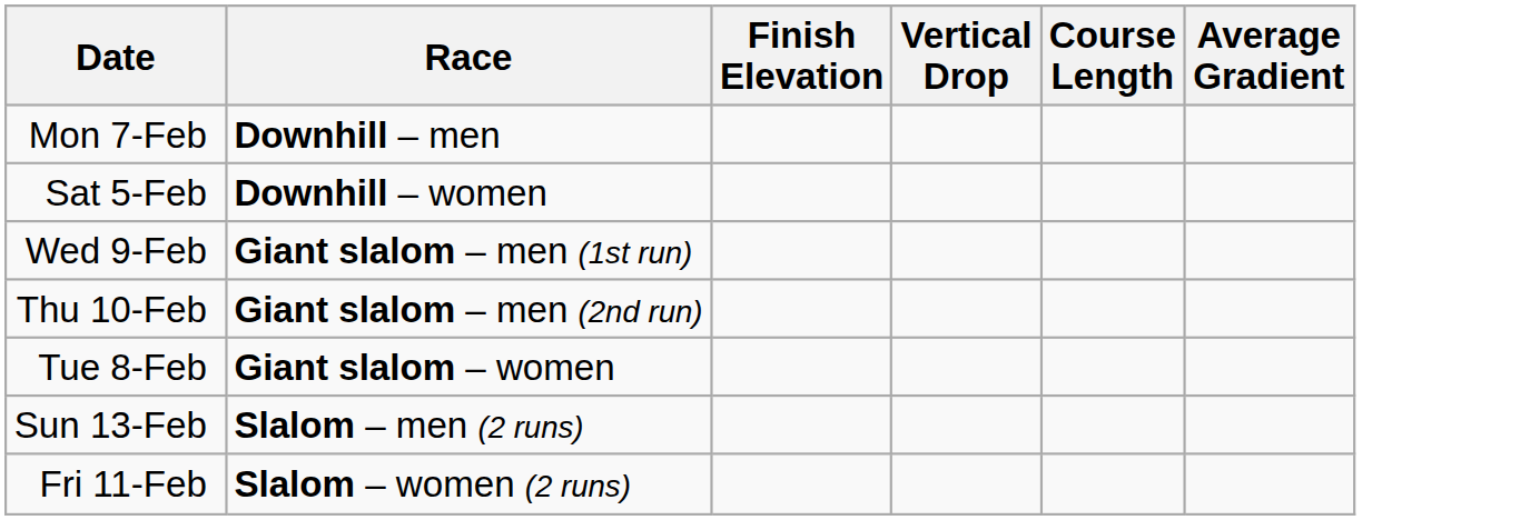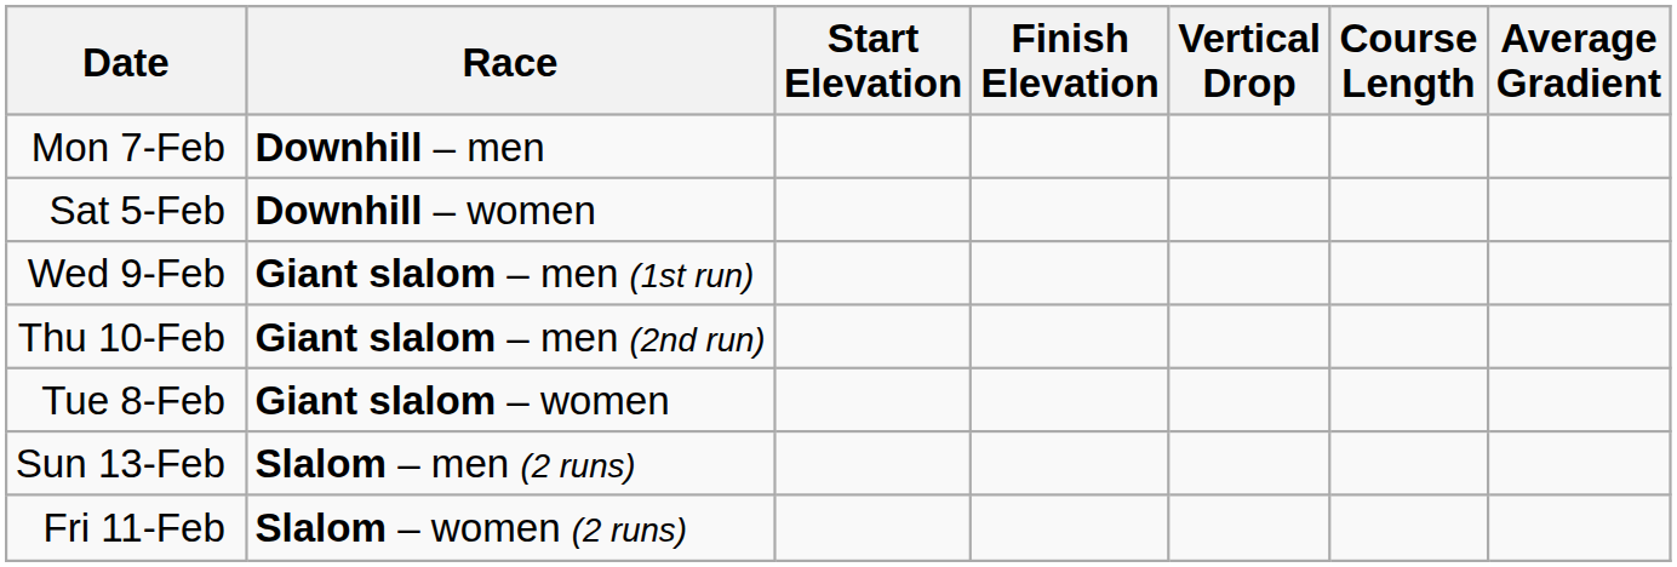+ column: Start Elevation
